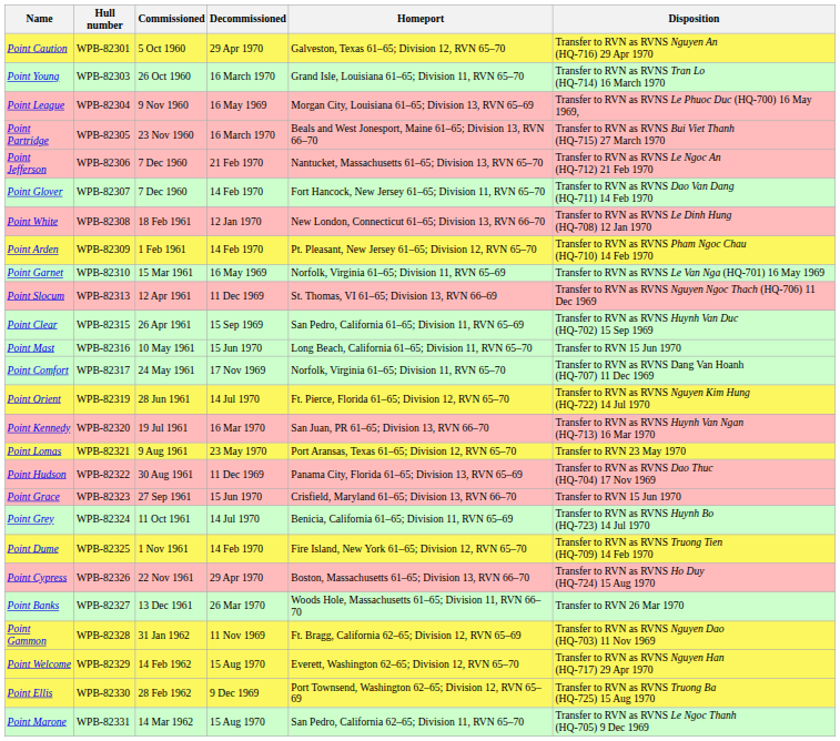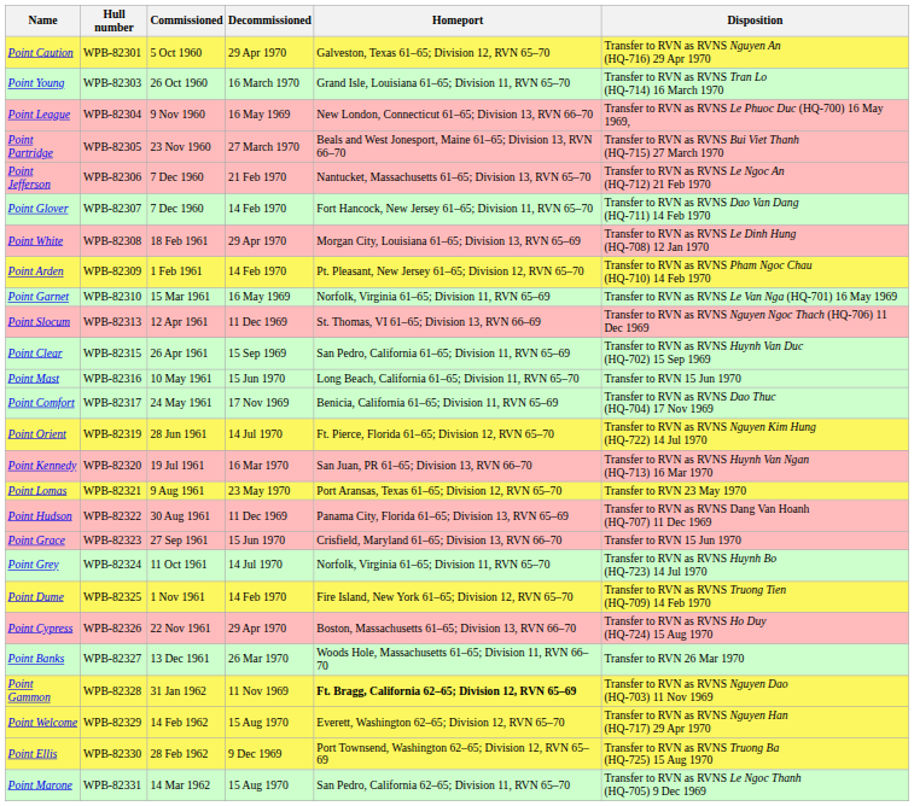Point League | Homeport: Morgan City, Louisiana 61–65; Division 13, RVN 65–69 -> New London, Connecticut 61–65; Division 13, RVN 66–70
Point Partridge | Decommissioned: 16 March 1970 -> 27 March 1970
Point White | Decommissioned: 12 Jan 1970 -> 29 Apr 1970
Point White | Homeport: New London, Connecticut 61–65; Division 13, RVN 66–70 -> Morgan City, Louisiana 61–65; Division 13, RVN 65–69
Point Comfort | Homeport: Norfolk, Virginia 61–65; Division 11, RVN 65–70 -> Benicia, California 61–65; Division 11, RVN 65–69
Point Comfort | Disposition: Transfer to RVN as RVNS Dang Van Hoanh (HQ-707) 11 Dec 1969 -> Transfer to RVN as RVNS Dao Thuc (HQ-704) 17 Nov 1969
Point Hudson | Disposition: Transfer to RVN as RVNS Dao Thuc (HQ-704) 17 Nov 1969 -> Transfer to RVN as RVNS Dang Van Hoanh (HQ-707) 11 Dec 1969
Point Grey | Homeport: Benicia, California 61–65; Division 11, RVN 65–69 -> Norfolk, Virginia 61–65; Division 11, RVN 65–70
Point Gammon | Homeport: normal -> bold
